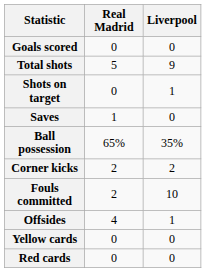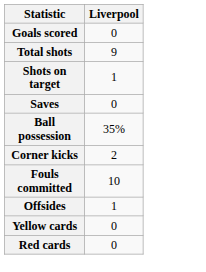- column: Real Madrid | 0 | 5 | 0 | 1 | 65% | 2 | 2 | 4 | 0 | 0
